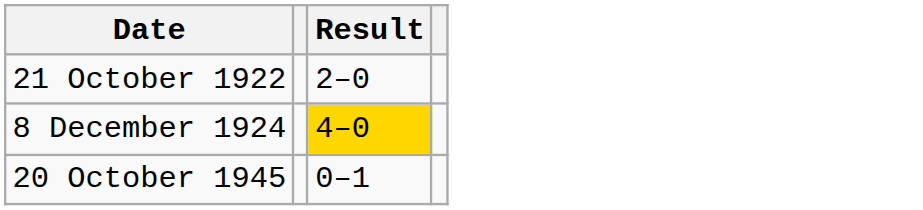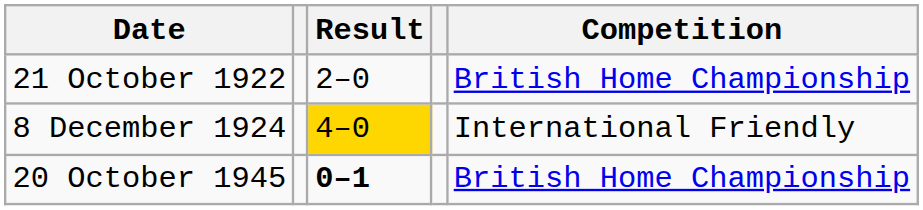+ column: Competition | British Home Championship | International Friendly | British Home Championship
20 October 1945 | Result: normal -> bold
